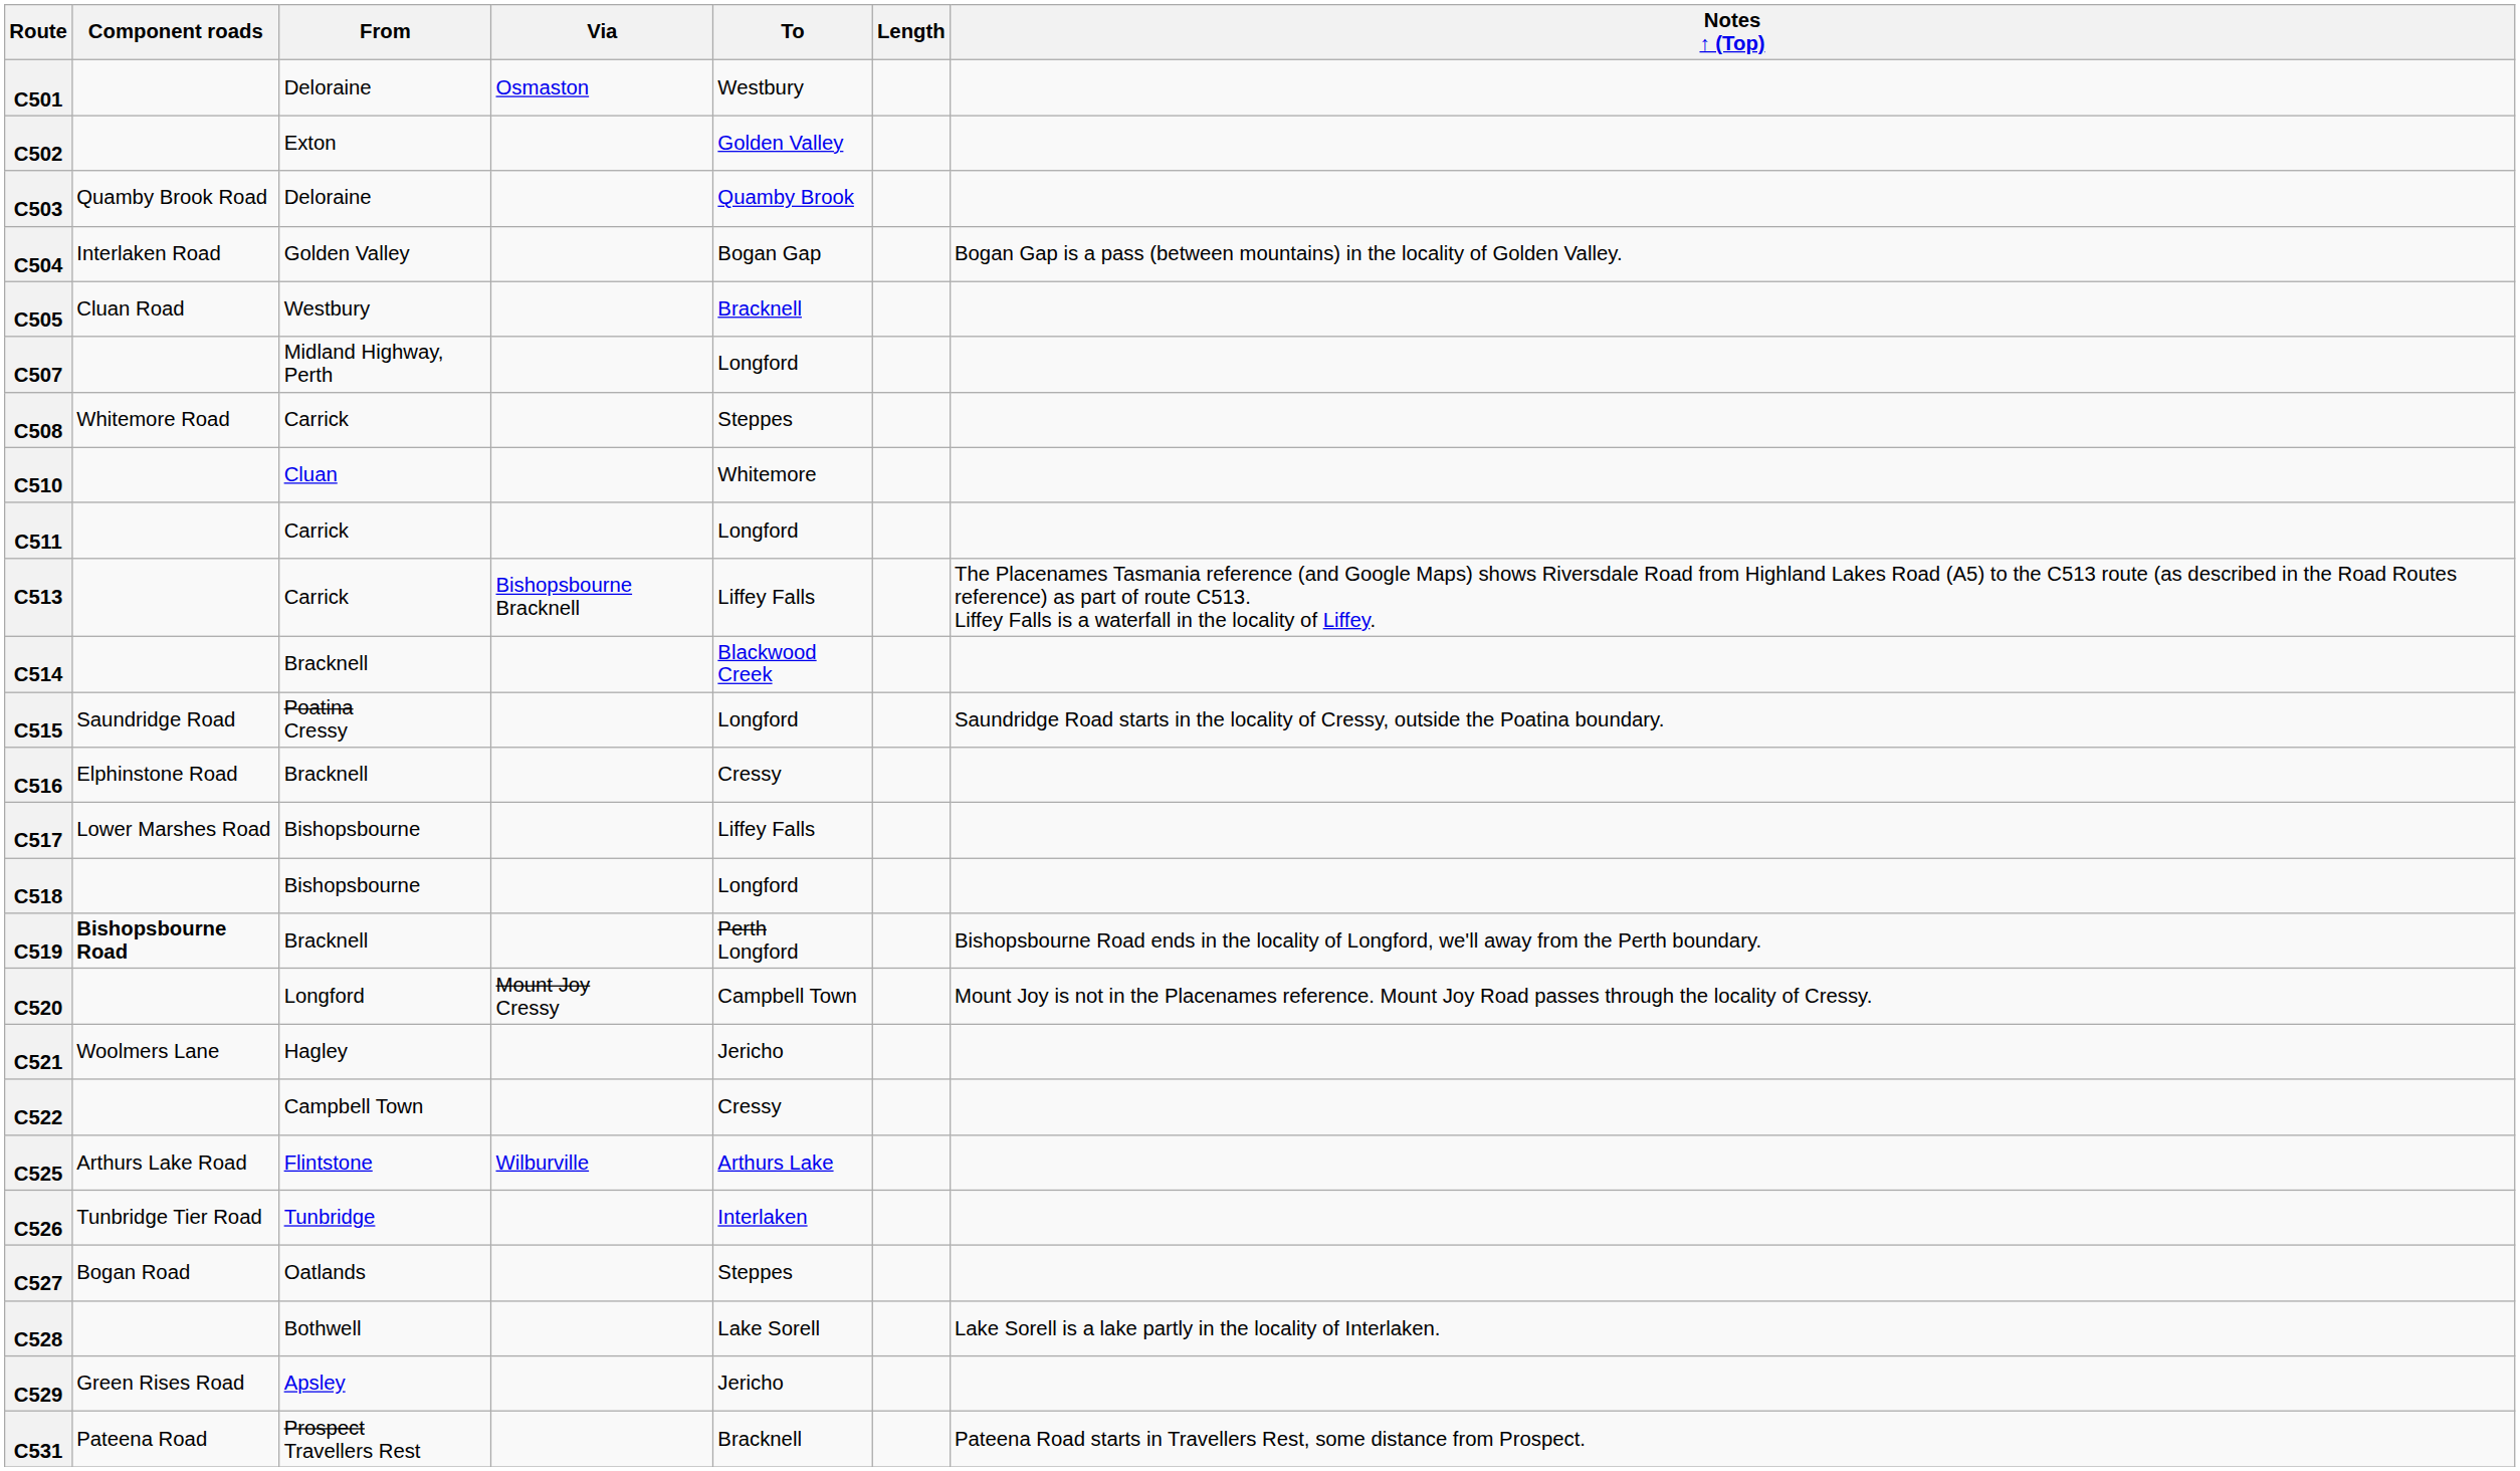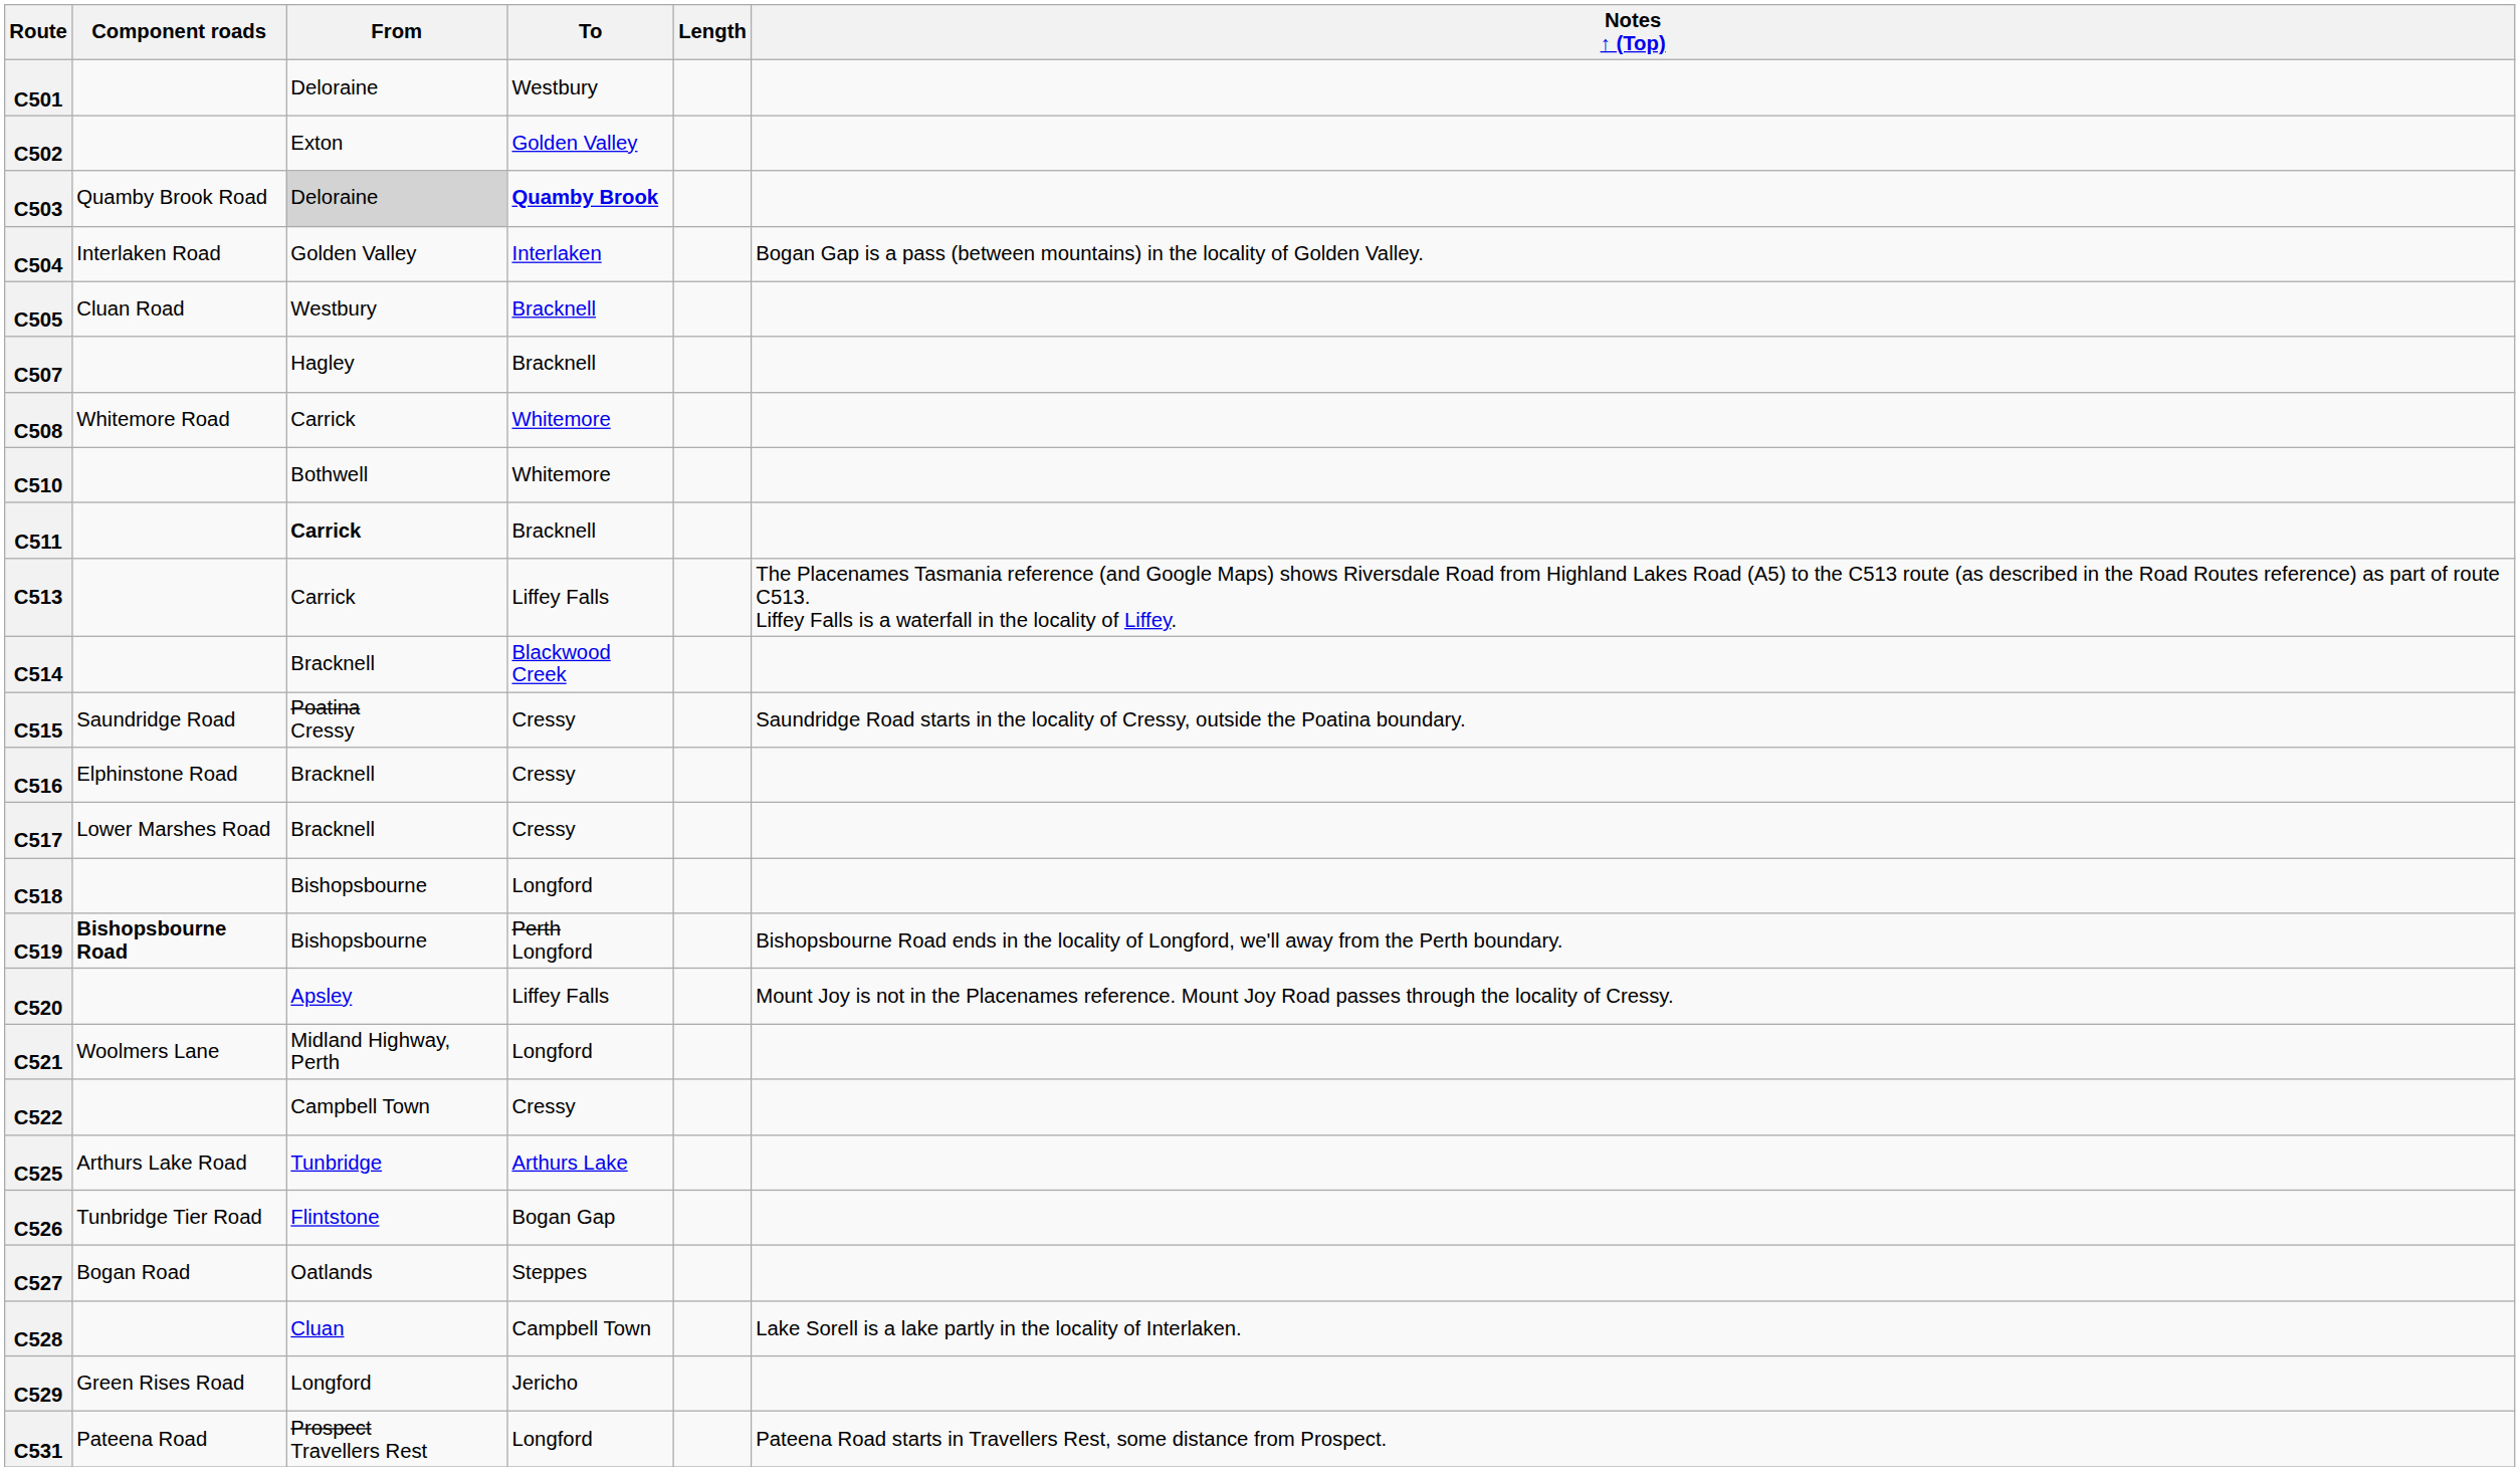- column: Via | Osmaston | Bishopsbourne Bracknell | Mount Joy Cressy | Wilburville
C503 | From: no background -> lightgrey background
C503 | To: normal -> bold
C504 | To: Bogan Gap -> Interlaken
C507 | From: Midland Highway, Perth -> Hagley
C507 | To: Longford -> Bracknell
C508 | To: Steppes -> Whitemore
C510 | From: Cluan -> Bothwell
C511 | From: normal -> bold
C511 | To: Longford -> Bracknell
C515 | To: Longford -> Cressy
C517 | From: Bishopsbourne -> Bracknell
C517 | To: Liffey Falls -> Cressy
C519 | From: Bracknell -> Bishopsbourne
C520 | From: Longford -> Apsley
C520 | To: Campbell Town -> Liffey Falls
C521 | From: Hagley -> Midland Highway, Perth
C521 | To: Jericho -> Longford
C525 | From: Flintstone -> Tunbridge
C526 | From: Tunbridge -> Flintstone
C526 | To: Interlaken -> Bogan Gap
C528 | From: Bothwell -> Cluan
C528 | To: Lake Sorell -> Campbell Town
C529 | From: Apsley -> Longford
C531 | To: Bracknell -> Longford
